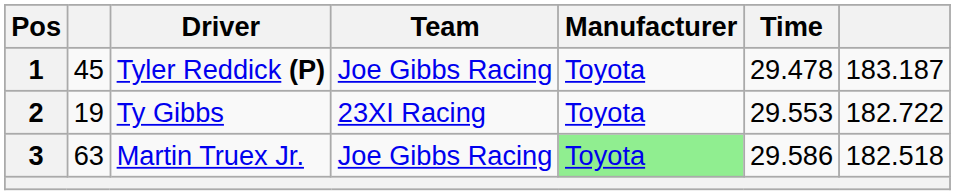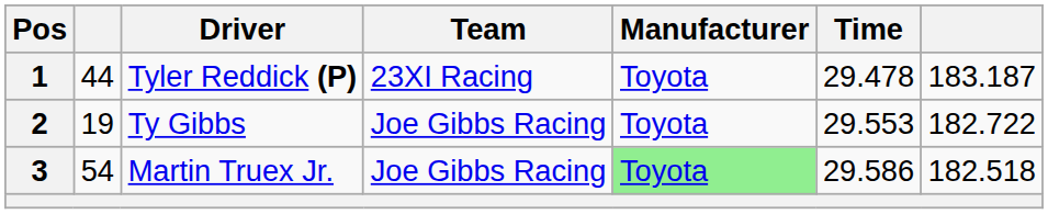1 | column 2: 45 -> 44
1 | Team: Joe Gibbs Racing -> 23XI Racing
2 | Team: 23XI Racing -> Joe Gibbs Racing
3 | column 2: 63 -> 54
